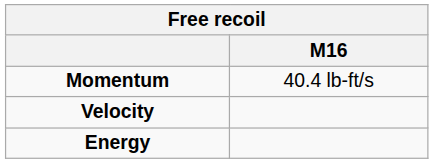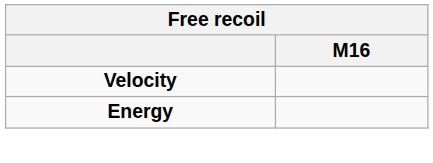- row: Momentum | 40.4 lb-ft/s
